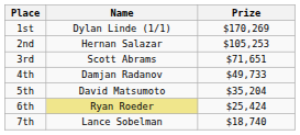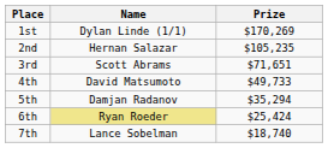2nd | Prize: $105,253 -> $105,235
4th | Name: Damjan Radanov -> David Matsumoto
5th | Name: David Matsumoto -> Damjan Radanov
5th | Prize: $35,204 -> $35,294
